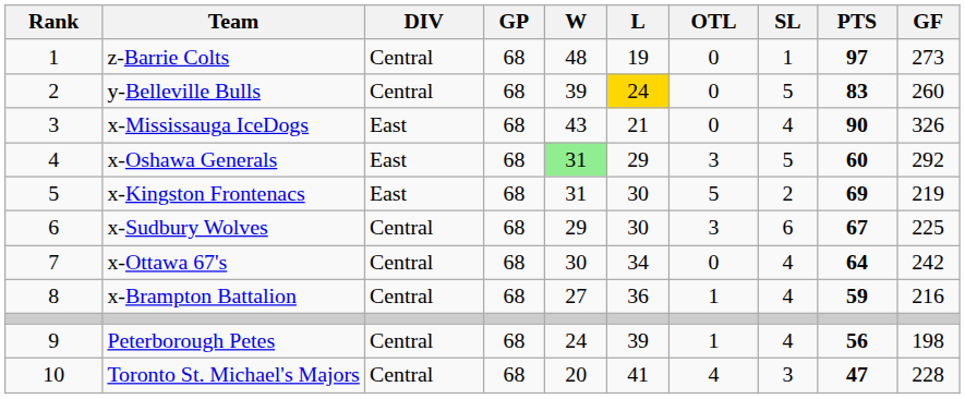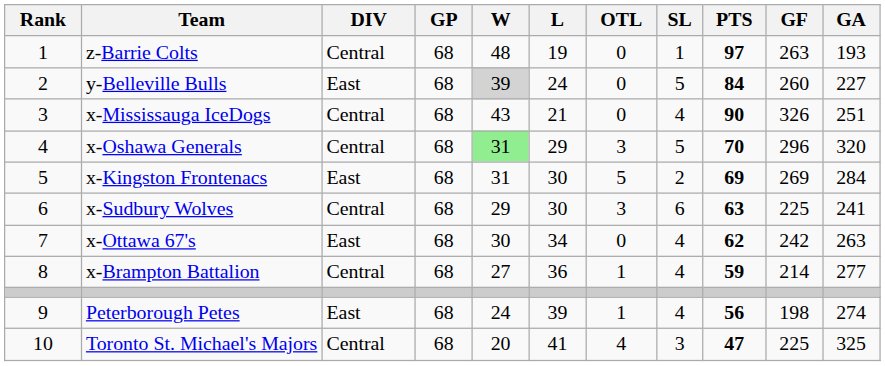+ column: GA | 193 | 227 | 251 | 320 | 284 | 241 | 263 | 277 | 274 | 325
z-Barrie Colts | GF: 273 -> 263
y-Belleville Bulls | DIV: Central -> East
y-Belleville Bulls | W: no background -> lightgrey background
y-Belleville Bulls | L: gold background -> no background
y-Belleville Bulls | PTS: 83 -> 84
x-Mississauga IceDogs | DIV: East -> Central
x-Oshawa Generals | DIV: East -> Central
x-Oshawa Generals | PTS: 60 -> 70
x-Oshawa Generals | GF: 292 -> 296
x-Kingston Frontenacs | GF: 219 -> 269
x-Sudbury Wolves | PTS: 67 -> 63
x-Ottawa 67's | DIV: Central -> East
x-Ottawa 67's | PTS: 64 -> 62
x-Brampton Battalion | GF: 216 -> 214
Peterborough Petes | DIV: Central -> East
Toronto St. Michael's Majors | GF: 228 -> 225
